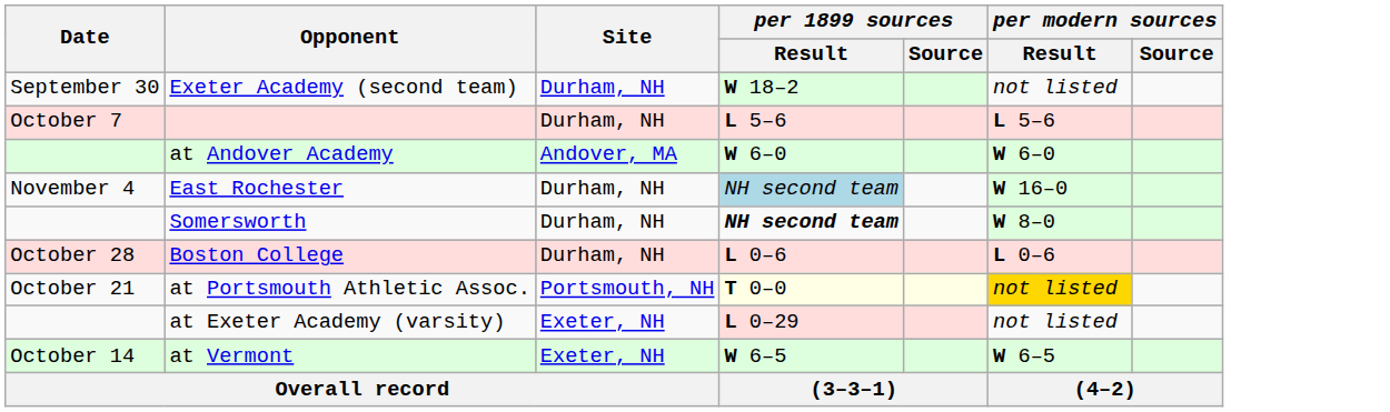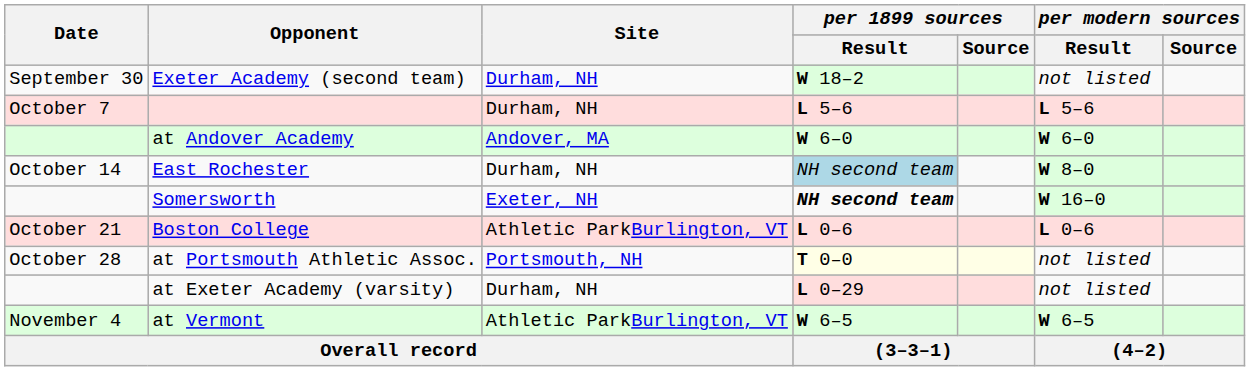East Rochester | Date: November 4 -> October 14
East Rochester | per modern sources / Result: W 16–0 -> W 8–0
Somersworth | Site: Durham, NH -> Exeter, NH
Somersworth | per modern sources / Result: W 8–0 -> W 16–0
Boston College | Date: October 28 -> October 21
Boston College | Site: Durham, NH -> Athletic ParkBurlington, VT
at Portsmouth Athletic Assoc. | Date: October 21 -> October 28
at Portsmouth Athletic Assoc. | per modern sources / Result: gold background -> no background
at Exeter Academy (varsity) | Site: Exeter, NH -> Durham, NH
at Vermont | Date: October 14 -> November 4
at Vermont | Site: Exeter, NH -> Athletic ParkBurlington, VT
